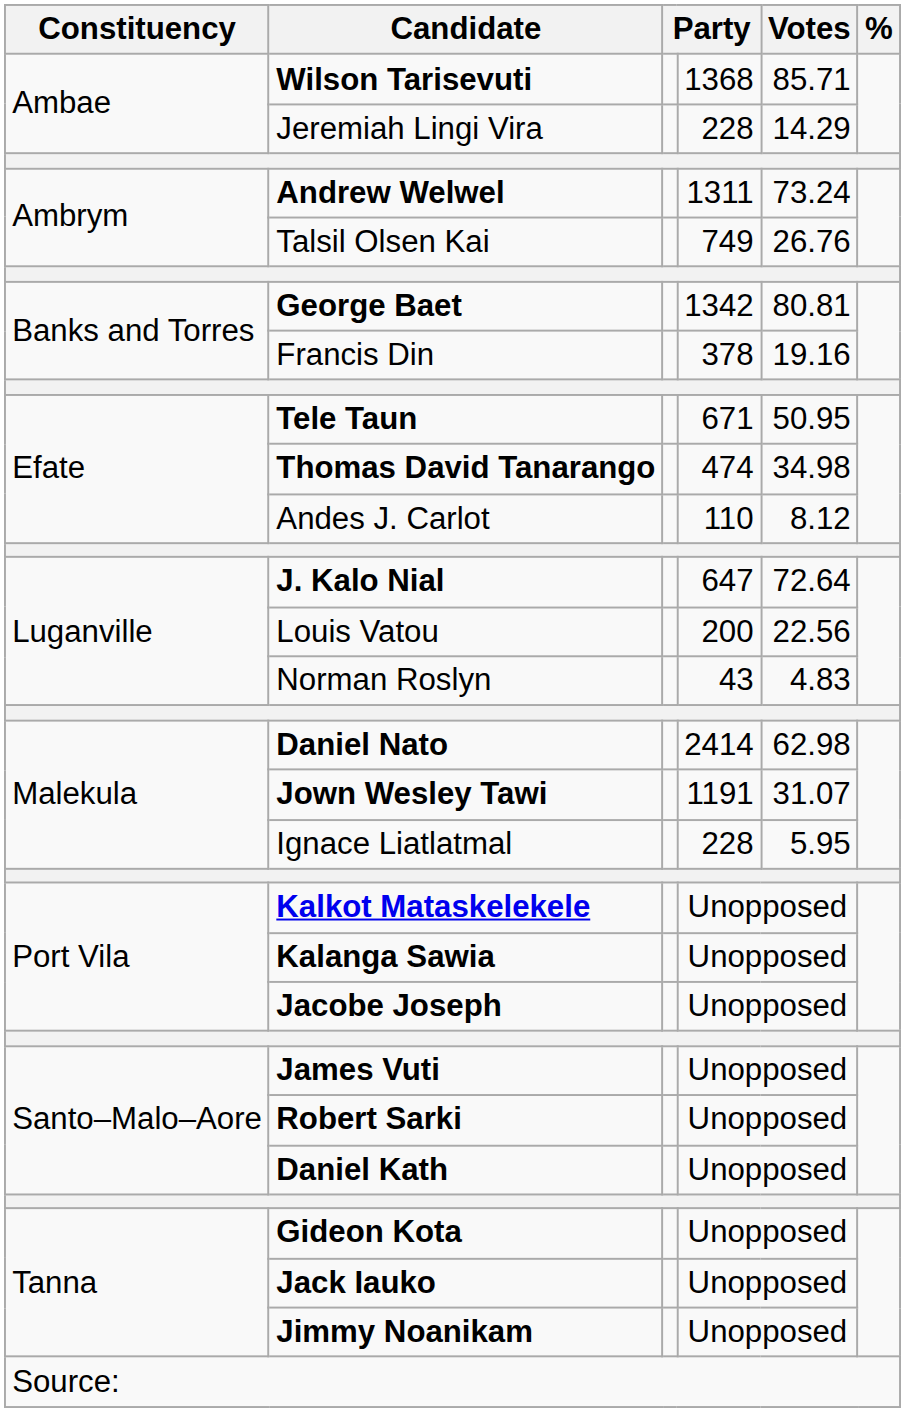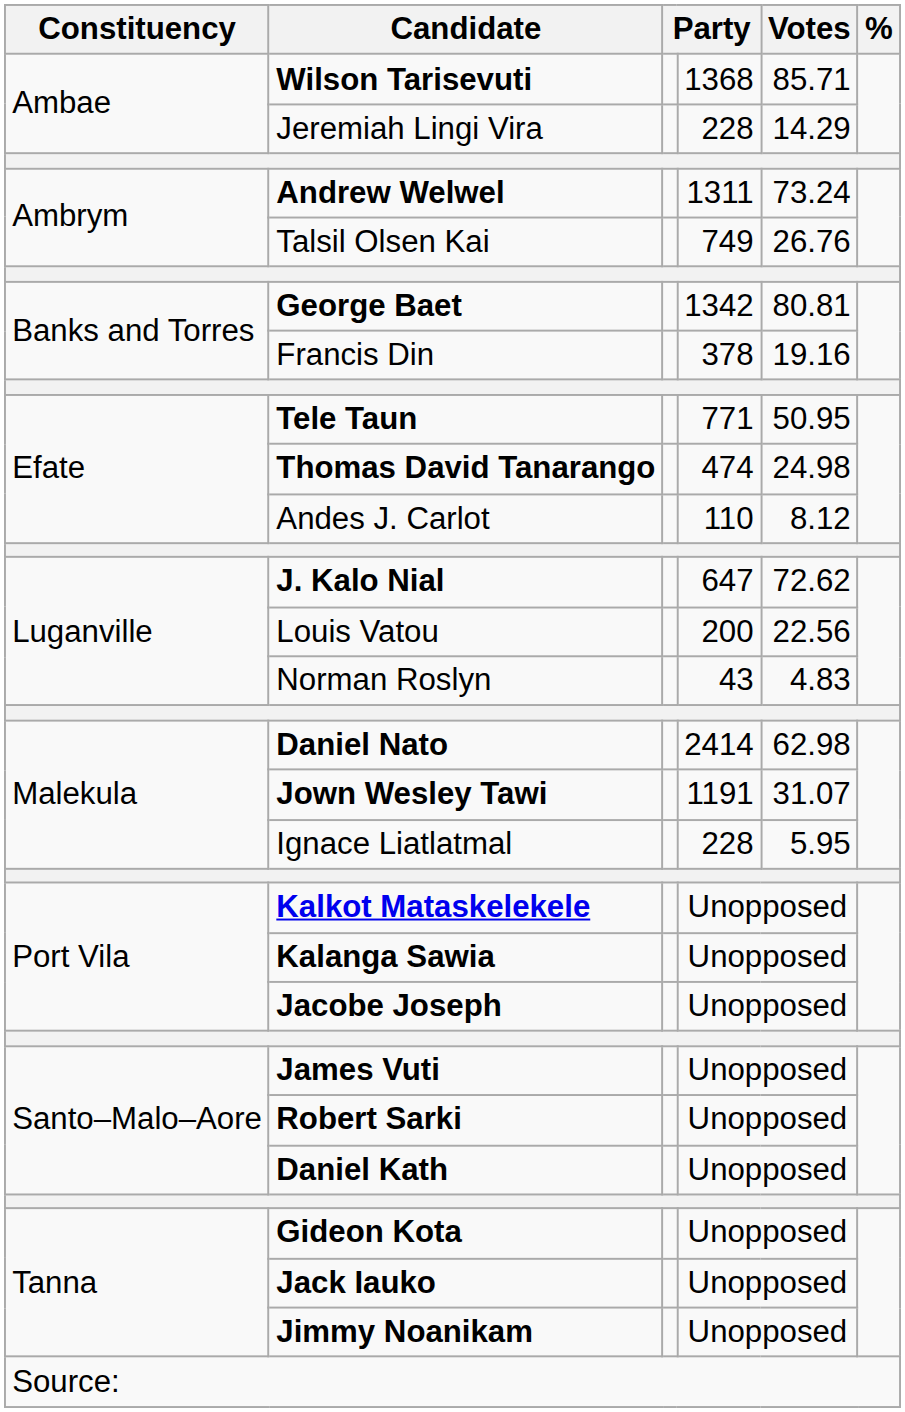Tele Taun | column 4: 671 -> 771
Thomas David Tanarango | Votes: 34.98 -> 24.98
J. Kalo Nial | Votes: 72.64 -> 72.62
